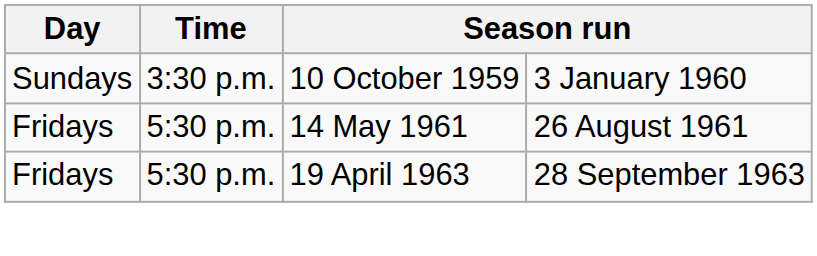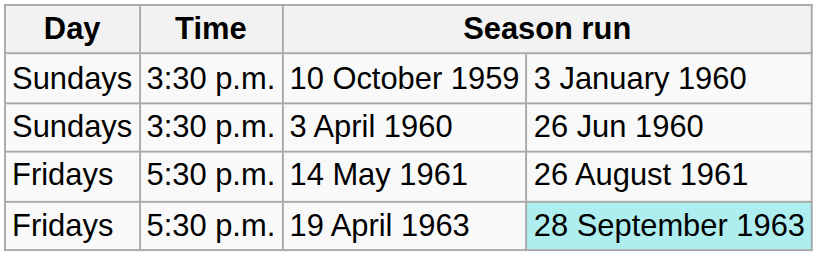+ row: Sundays | 3:30 p.m. | 3 April 1960 | 26 Jun 1960
19 April 1963 | column 4: no background -> paleturquoise background
